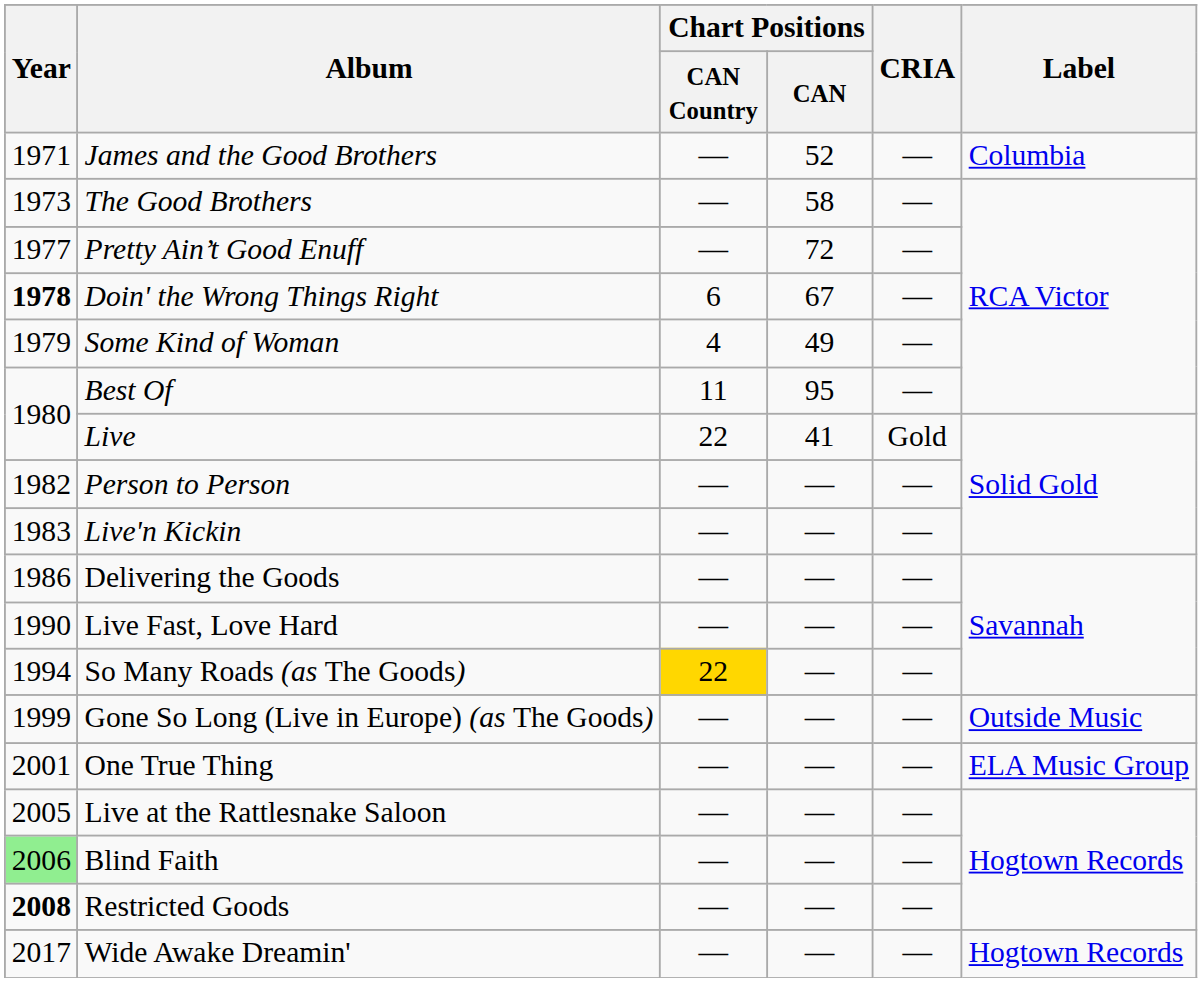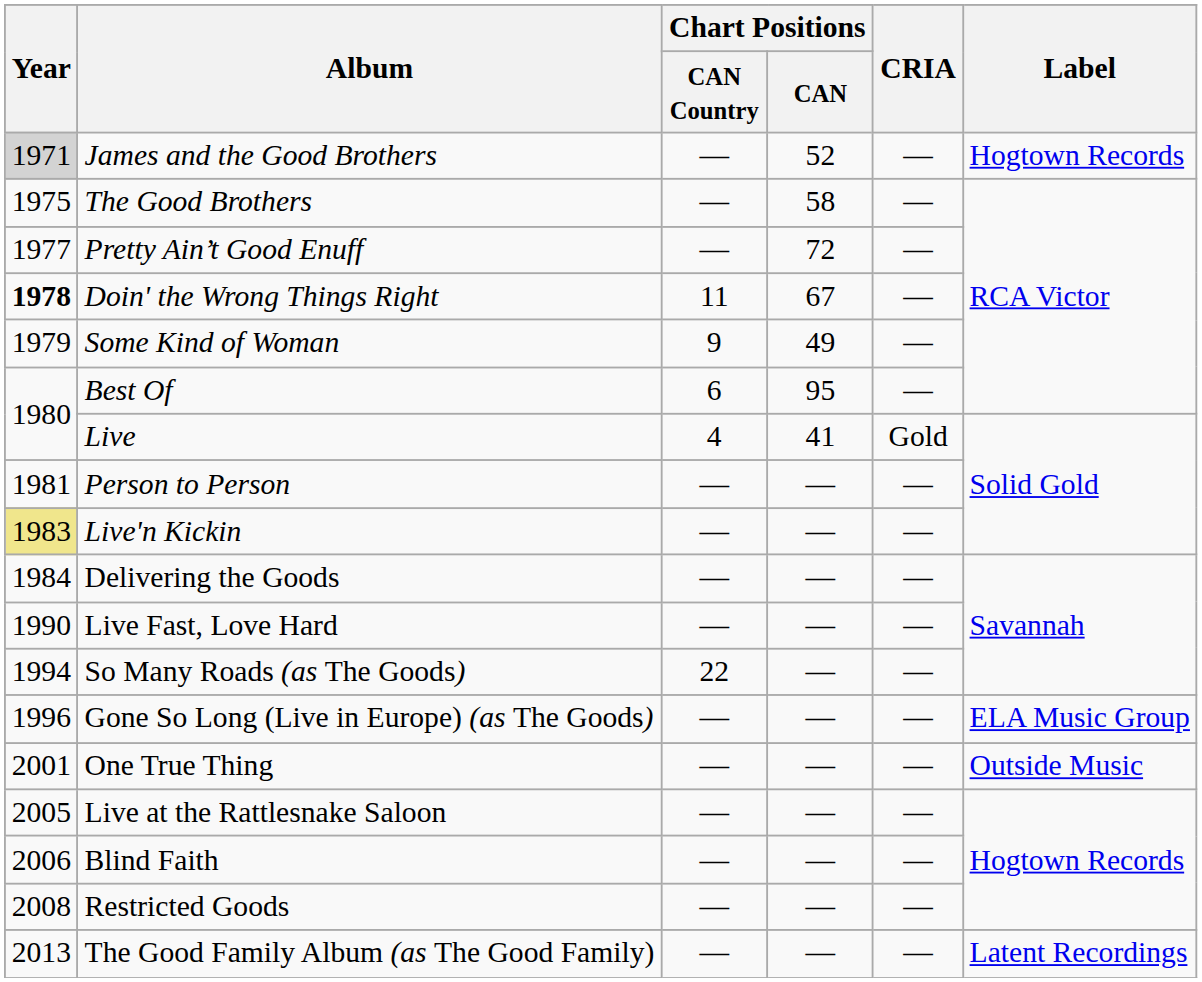James and the Good Brothers | Year: no background -> lightgrey background
James and the Good Brothers | Label: Columbia -> Hogtown Records
The Good Brothers | Year: 1973 -> 1975
Doin' the Wrong Things Right | Chart Positions / CAN Country: 6 -> 11
Some Kind of Woman | Chart Positions / CAN Country: 4 -> 9
Best Of | Chart Positions / CAN Country: 11 -> 6
Live | Chart Positions / CAN Country: 22 -> 4
Person to Person | Year: 1982 -> 1981
Live'n Kickin | Year: no background -> khaki background
Delivering the Goods | Year: 1986 -> 1984
So Many Roads (as The Goods) | Chart Positions / CAN Country: gold background -> no background
Gone So Long (Live in Europe) (as The Goods) | Year: 1999 -> 1996
Gone So Long (Live in Europe) (as The Goods) | Label: Outside Music -> ELA Music Group
One True Thing | Label: ELA Music Group -> Outside Music
Blind Faith | Year: lightgreen background -> no background
Restricted Goods | Year: bold -> normal
+ row: 2013 | The Good Family Album (as The Good Family) | — | — | — | Latent Recordings
- row: 2017 | Wide Awake Dreamin' | — | — | — | Hogtown Records
